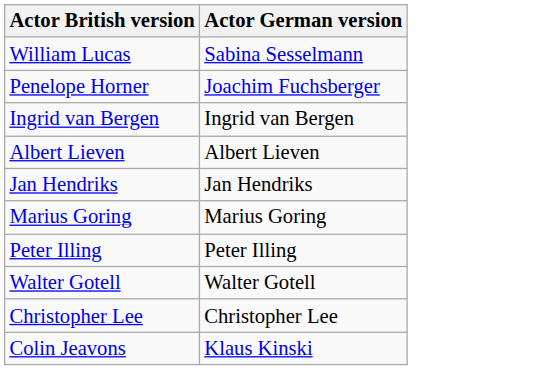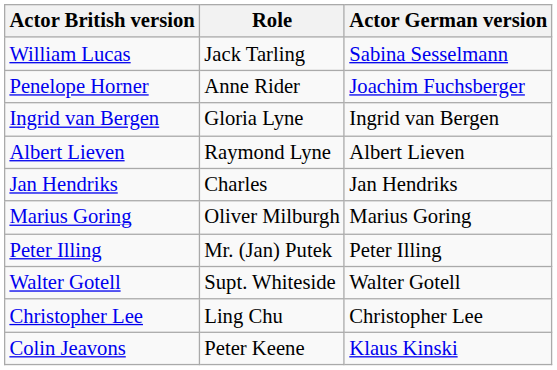+ column: Role | Jack Tarling | Anne Rider | Gloria Lyne | Raymond Lyne | Charles | Oliver Milburgh | Mr. (Jan) Putek | Supt. Whiteside | Ling Chu | Peter Keene
